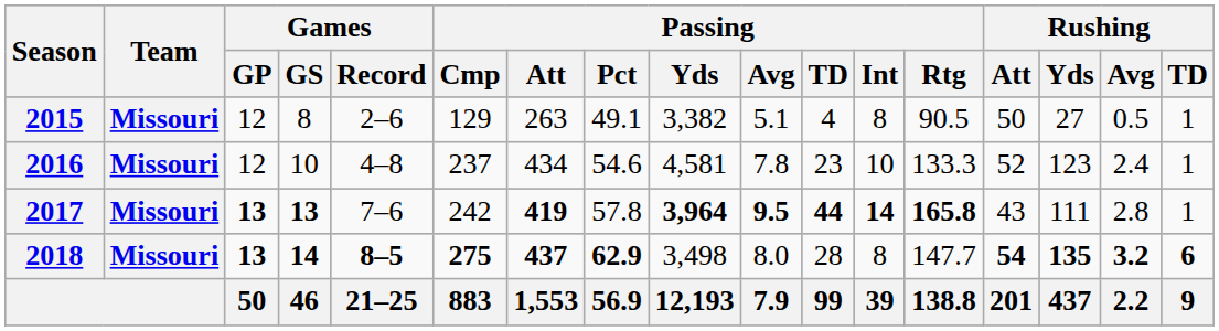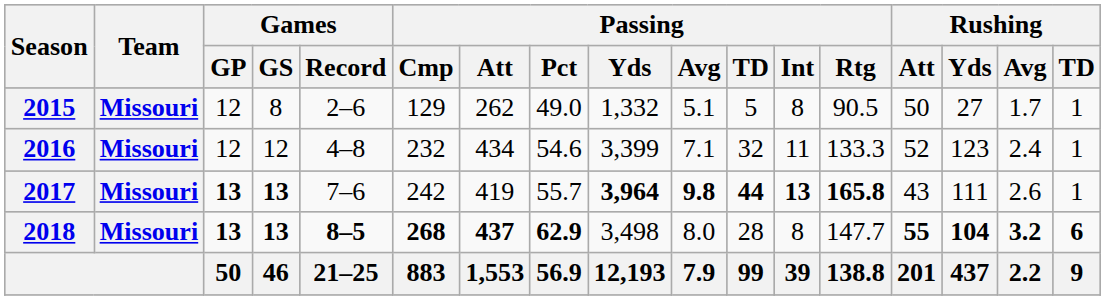2015 | Passing / Att: 263 -> 262
2015 | Passing / Pct: 49.1 -> 49.0
2015 | Passing / Yds: 3,382 -> 1,332
2015 | Passing / TD: 4 -> 5
2015 | Rushing / Avg: 0.5 -> 1.7
2016 | Games / GS: 10 -> 12
2016 | Passing / Cmp: 237 -> 232
2016 | Passing / Yds: 4,581 -> 3,399
2016 | Passing / Avg: 7.8 -> 7.1
2016 | Passing / TD: 23 -> 32
2016 | Passing / Int: 10 -> 11
2017 | Passing / Att: bold -> normal
2017 | Passing / Pct: 57.8 -> 55.7
2017 | Passing / Avg: 9.5 -> 9.8
2017 | Passing / Int: 14 -> 13
2017 | Rushing / Avg: 2.8 -> 2.6
2018 | Games / GS: 14 -> 13
2018 | Passing / Cmp: 275 -> 268
2018 | Rushing / Att: 54 -> 55
2018 | Rushing / Yds: 135 -> 104
